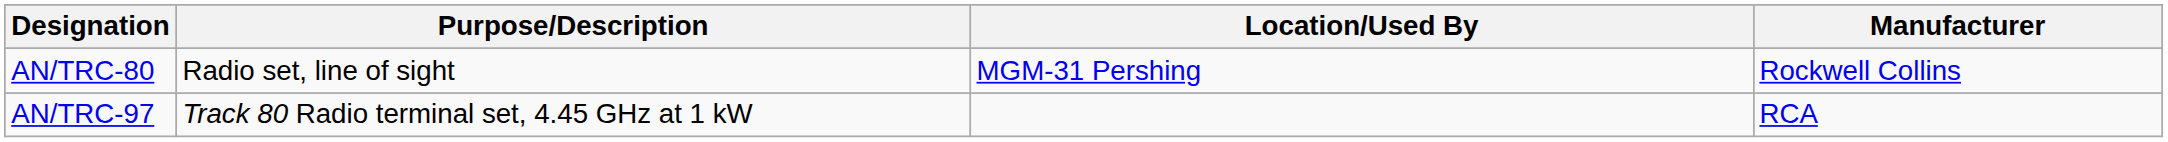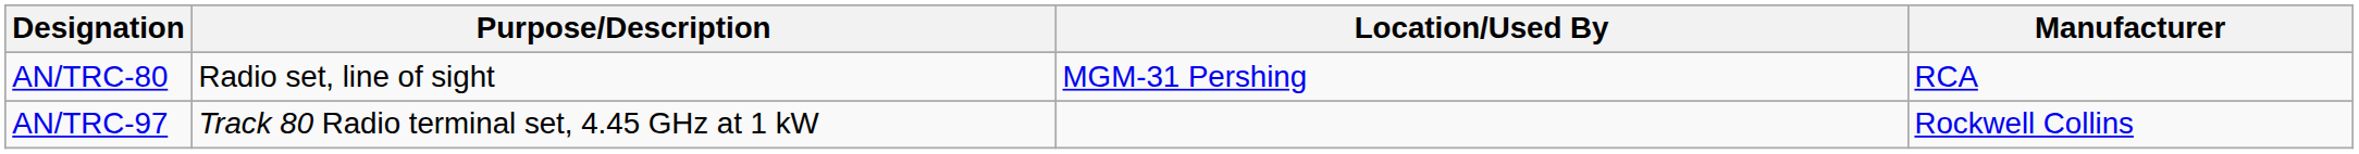AN/TRC-80 | Manufacturer: Rockwell Collins -> RCA
AN/TRC-97 | Manufacturer: RCA -> Rockwell Collins
